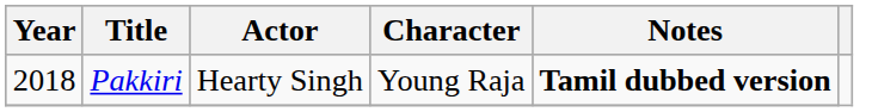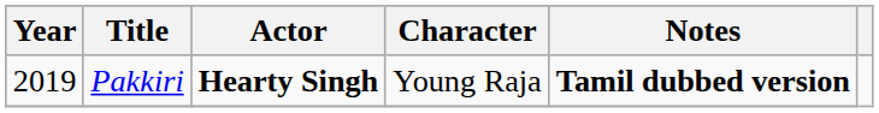Pakkiri | Year: 2018 -> 2019
Pakkiri | Actor: normal -> bold
